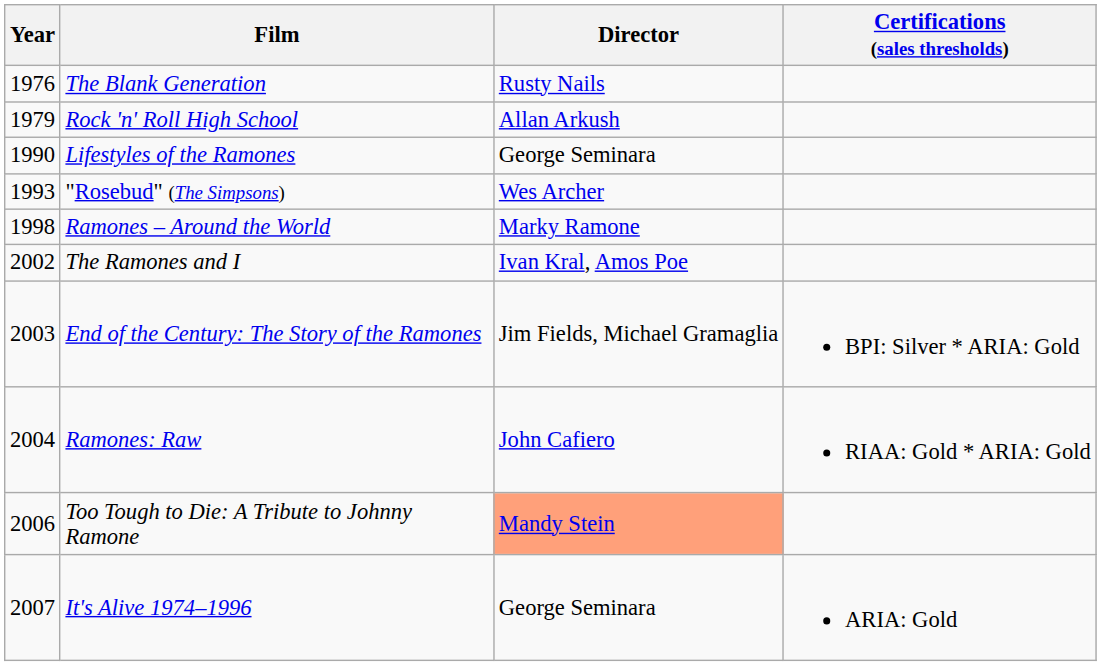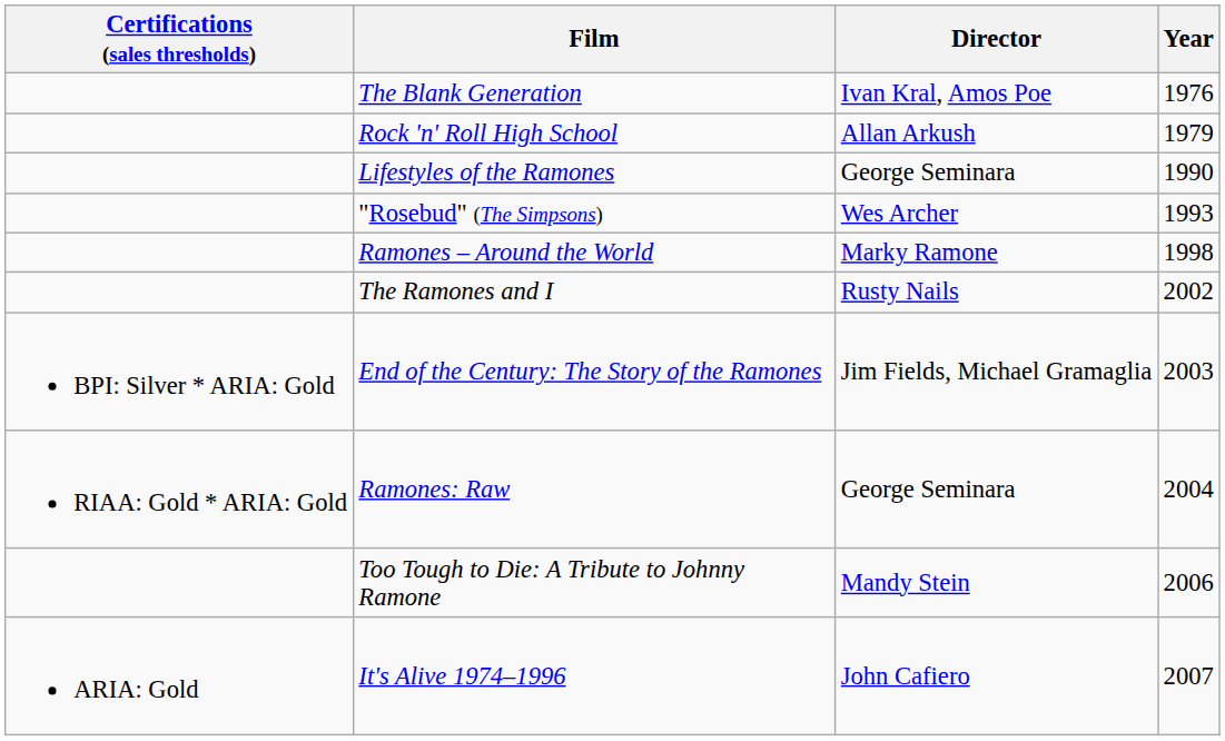columns swapped: Year <-> Certifications (sales thresholds)
The Blank Generation | Director: Rusty Nails -> Ivan Kral, Amos Poe
The Ramones and I | Director: Ivan Kral, Amos Poe -> Rusty Nails
Ramones: Raw | Director: John Cafiero -> George Seminara
Too Tough to Die: A Tribute to Johnny Ramone | Director: lightsalmon background -> no background
It's Alive 1974–1996 | Director: George Seminara -> John Cafiero
